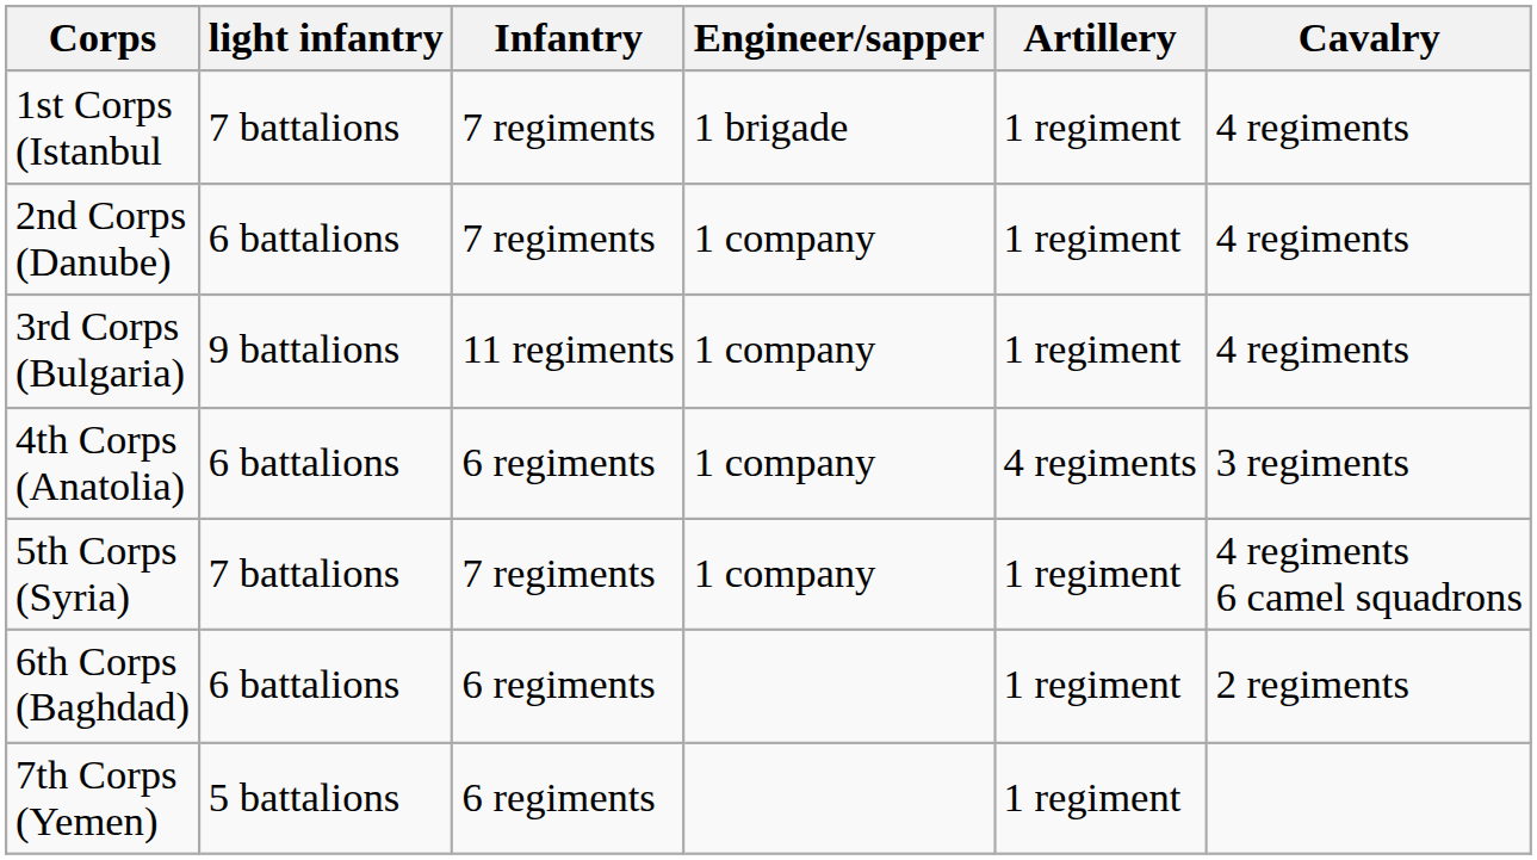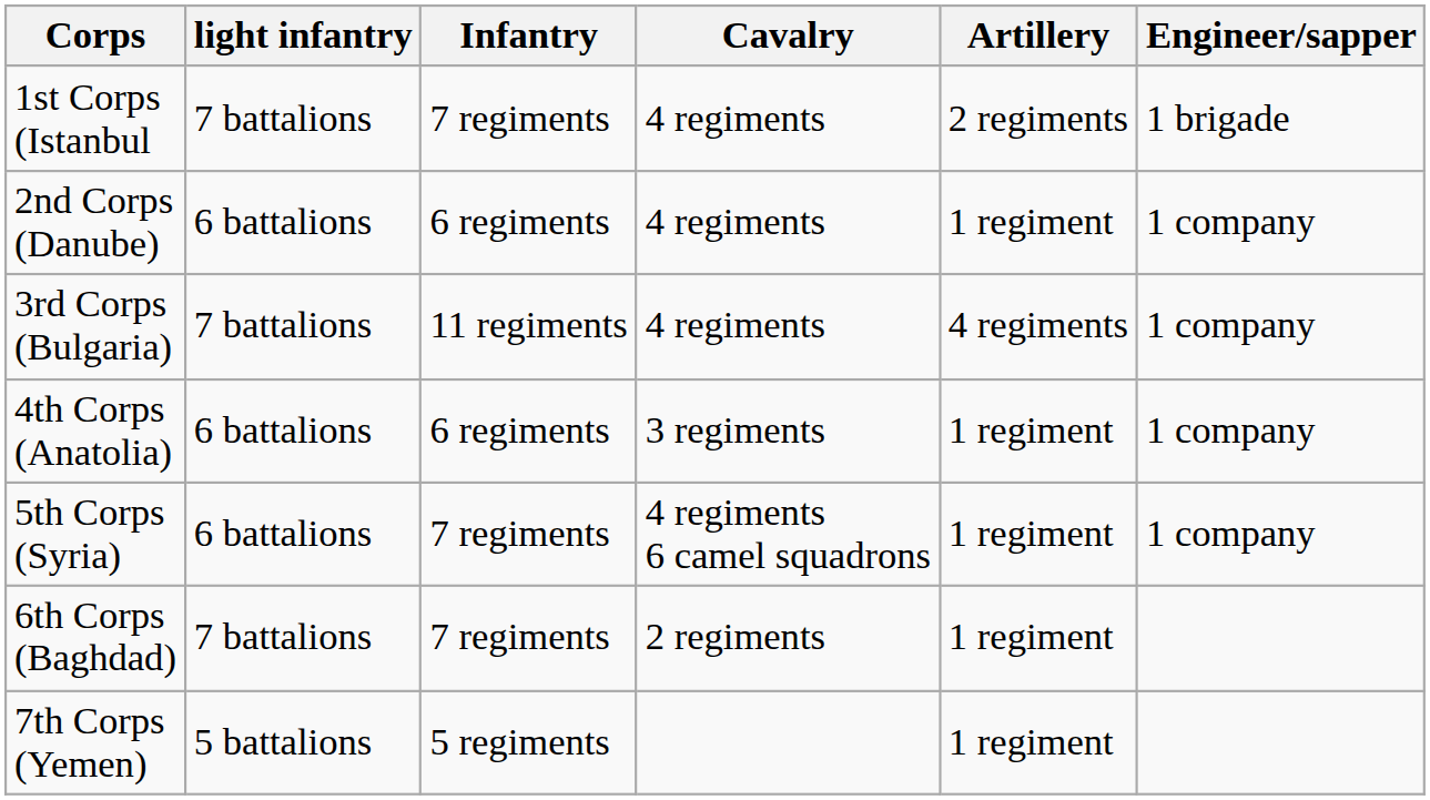columns swapped: Cavalry <-> Engineer/sapper
1st Corps (Istanbul | Artillery: 1 regiment -> 2 regiments
2nd Corps (Danube) | Infantry: 7 regiments -> 6 regiments
3rd Corps (Bulgaria) | light infantry: 9 battalions -> 7 battalions
3rd Corps (Bulgaria) | Artillery: 1 regiment -> 4 regiments
4th Corps (Anatolia) | Artillery: 4 regiments -> 1 regiment
5th Corps (Syria) | light infantry: 7 battalions -> 6 battalions
6th Corps (Baghdad) | light infantry: 6 battalions -> 7 battalions
6th Corps (Baghdad) | Infantry: 6 regiments -> 7 regiments
7th Corps (Yemen) | Infantry: 6 regiments -> 5 regiments
